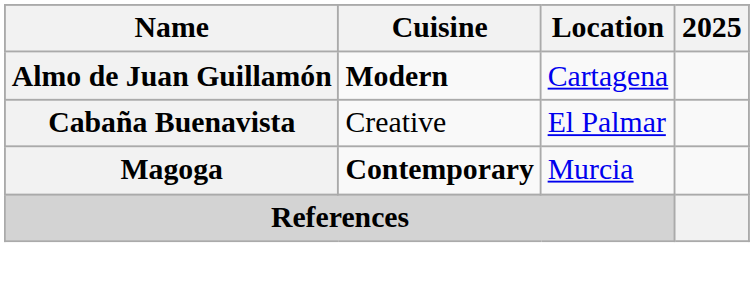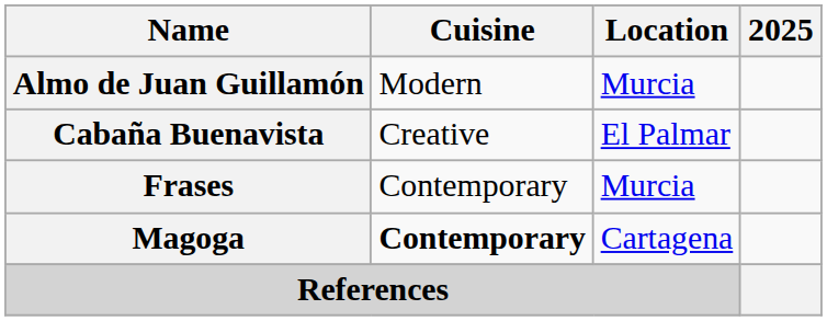Almo de Juan Guillamón | Cuisine: bold -> normal
Almo de Juan Guillamón | Location: Cartagena -> Murcia
+ row: Frases | Contemporary | Murcia
Magoga | Location: Murcia -> Cartagena
